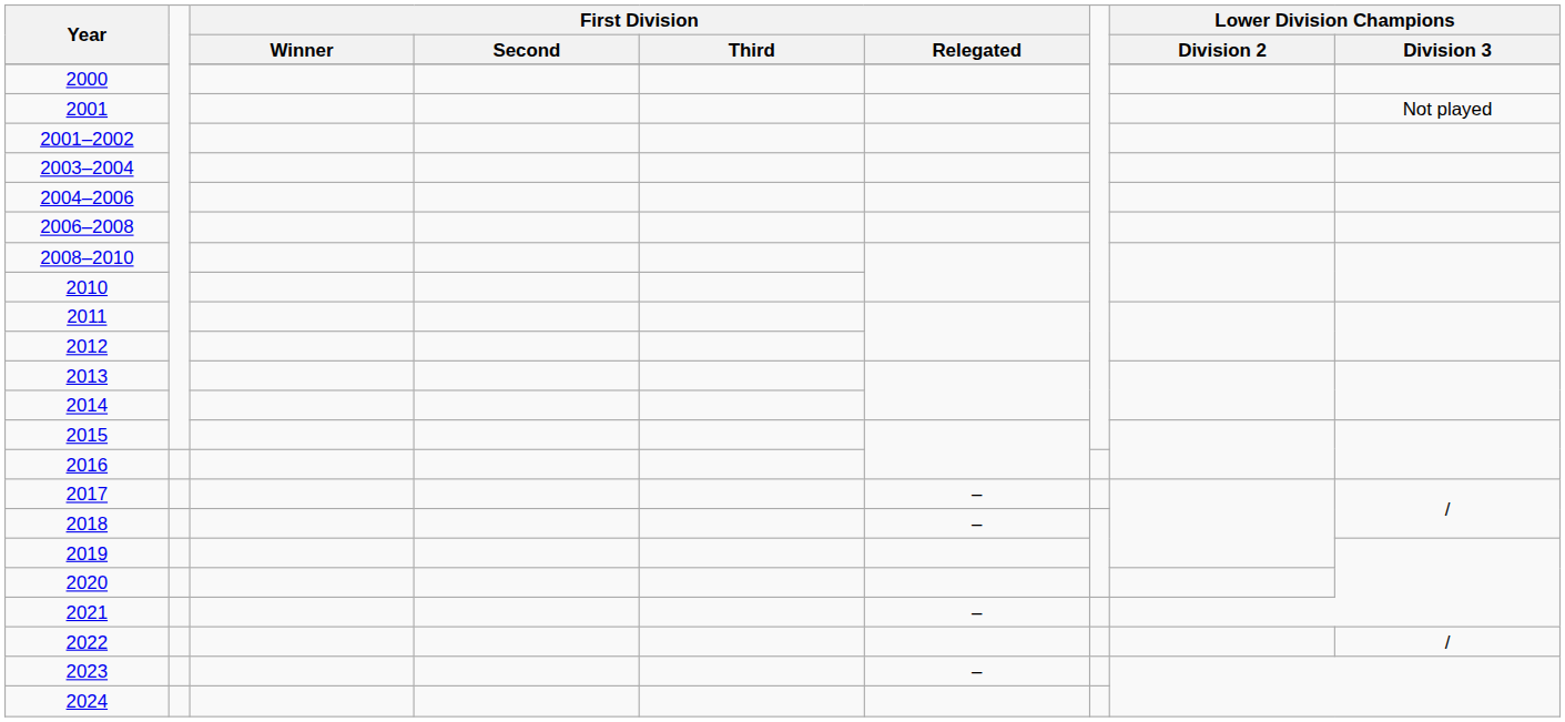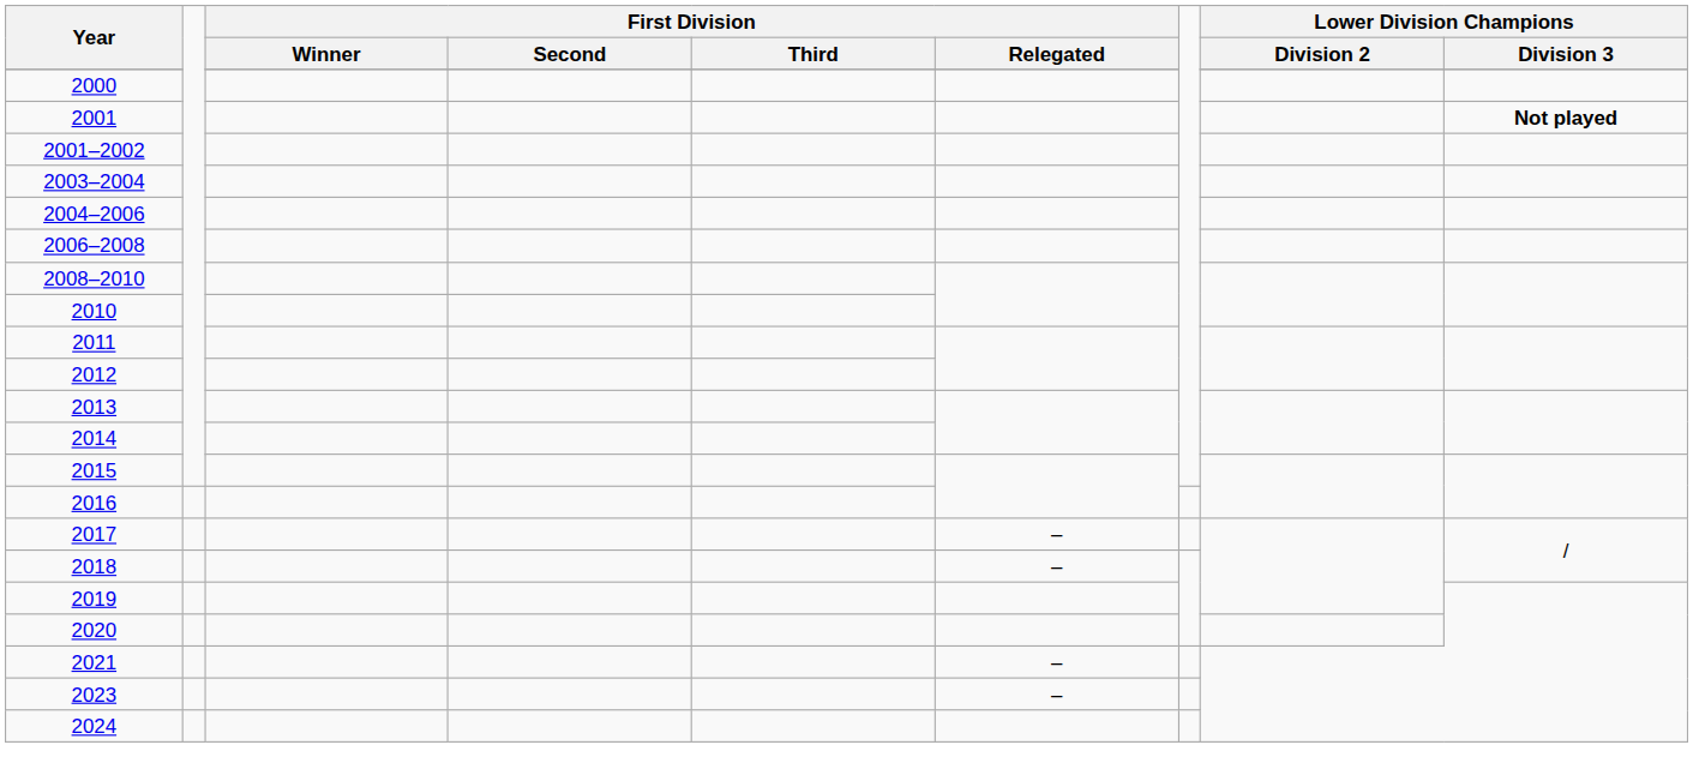2001 | Lower Division Champions / Division 3: normal -> bold
- row: 2022 | /
